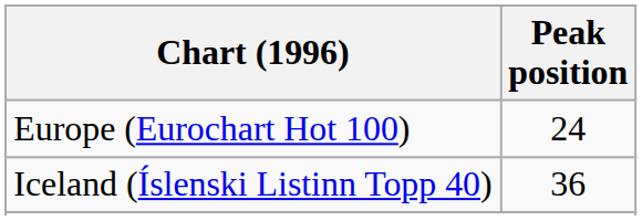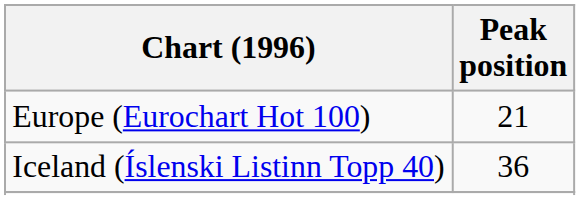Europe (Eurochart Hot 100) | Peak position: 24 -> 21
